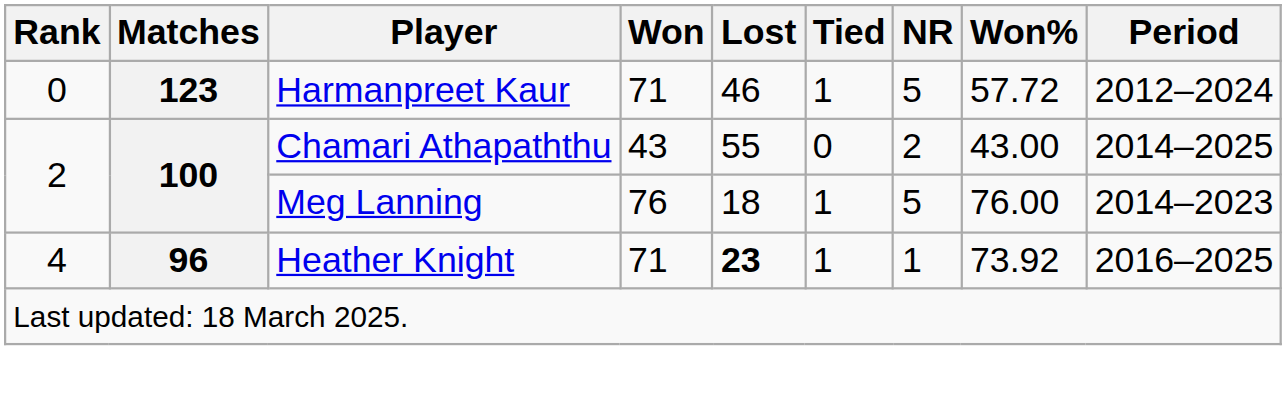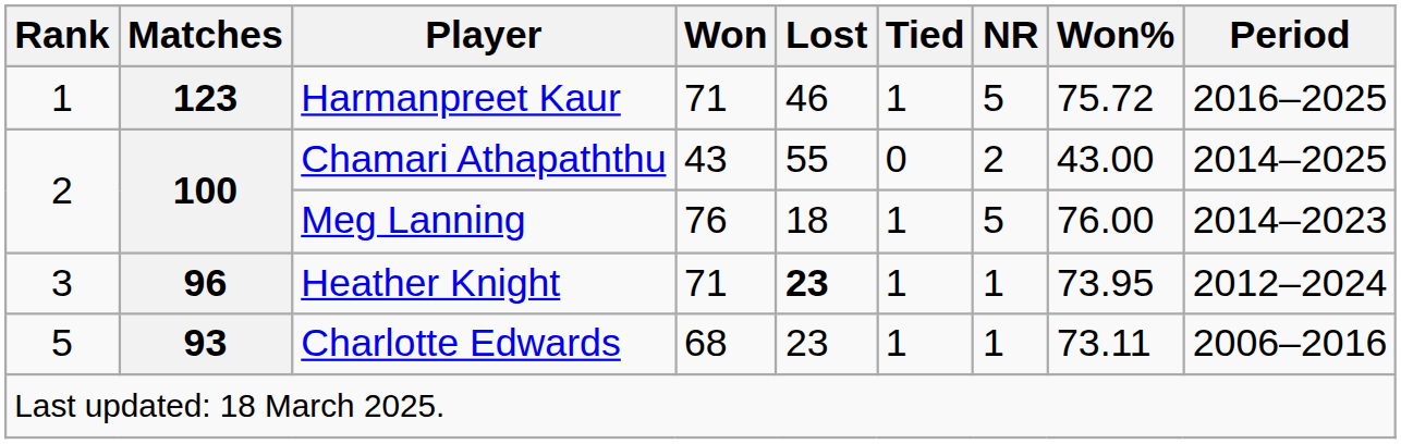Harmanpreet Kaur | Rank: 0 -> 1
Harmanpreet Kaur | Won%: 57.72 -> 75.72
Harmanpreet Kaur | Period: 2012–2024 -> 2016–2025
Heather Knight | Rank: 4 -> 3
Heather Knight | Won%: 73.92 -> 73.95
Heather Knight | Period: 2016–2025 -> 2012–2024
+ row: 5 | 93 | Charlotte Edwards | 68 | 23 | 1 | 1 | 73.11 | 2006–2016
